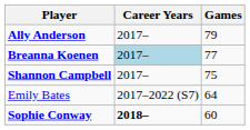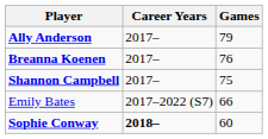Breanna Koenen | Career Years: lightblue background -> no background
Breanna Koenen | Games: 77 -> 76
Emily Bates | Games: 64 -> 66
